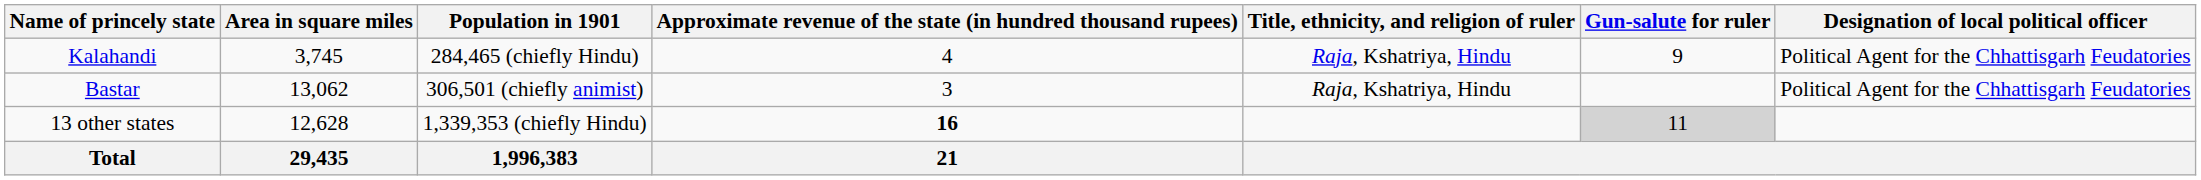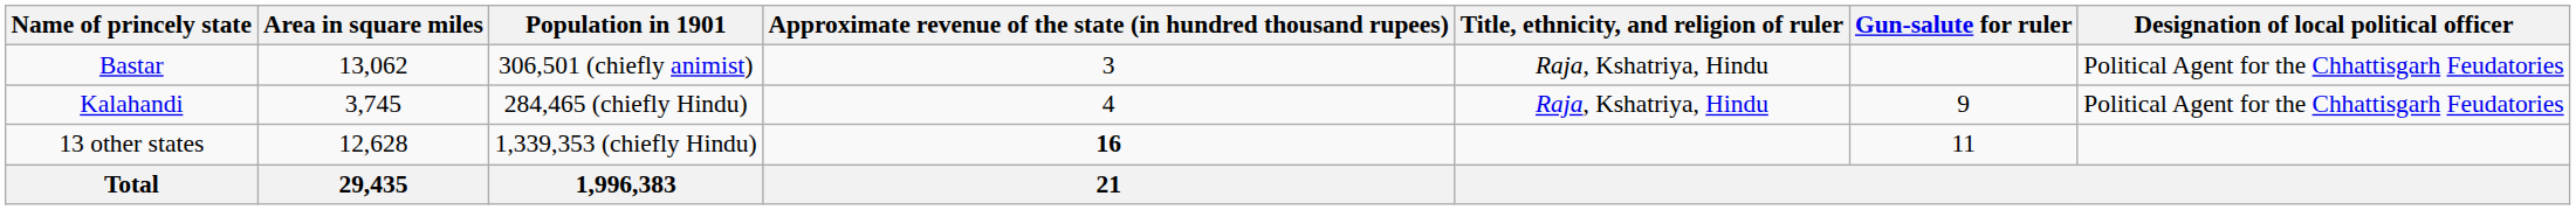rows swapped: Kalahandi <-> Bastar
13 other states | Gun-salute for ruler: lightgrey background -> no background
